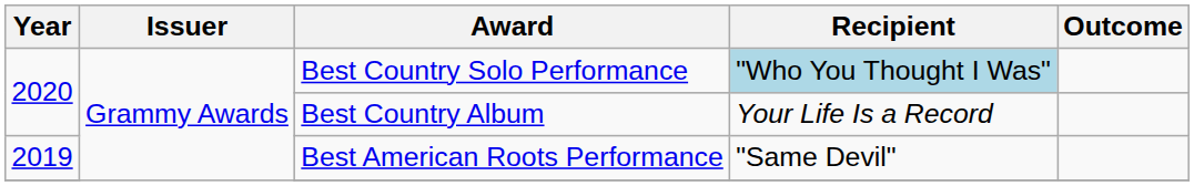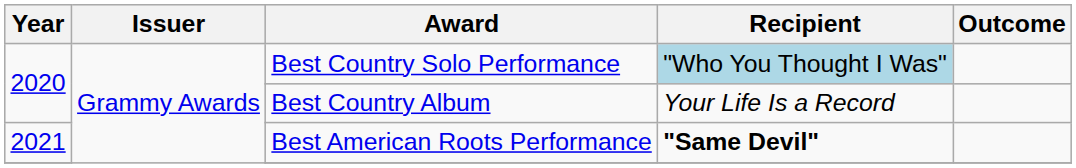Best American Roots Performance | Year: 2019 -> 2021
Best American Roots Performance | Recipient: normal -> bold
